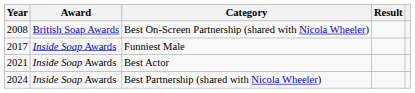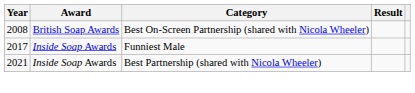- row: 2021 | Inside Soap Awards | Best Actor
Best Partnership (shared with Nicola Wheeler) | Year: 2024 -> 2021
